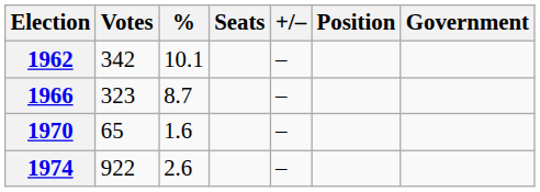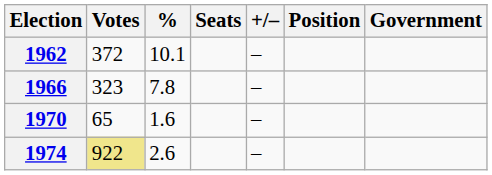1962 | Votes: 342 -> 372
1966 | %: 8.7 -> 7.8
1974 | Votes: no background -> khaki background
